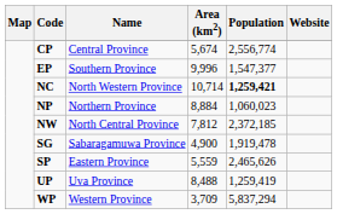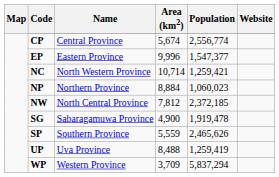EP | Name: Southern Province -> Eastern Province
NC | Population: bold -> normal
SP | Name: Eastern Province -> Southern Province
